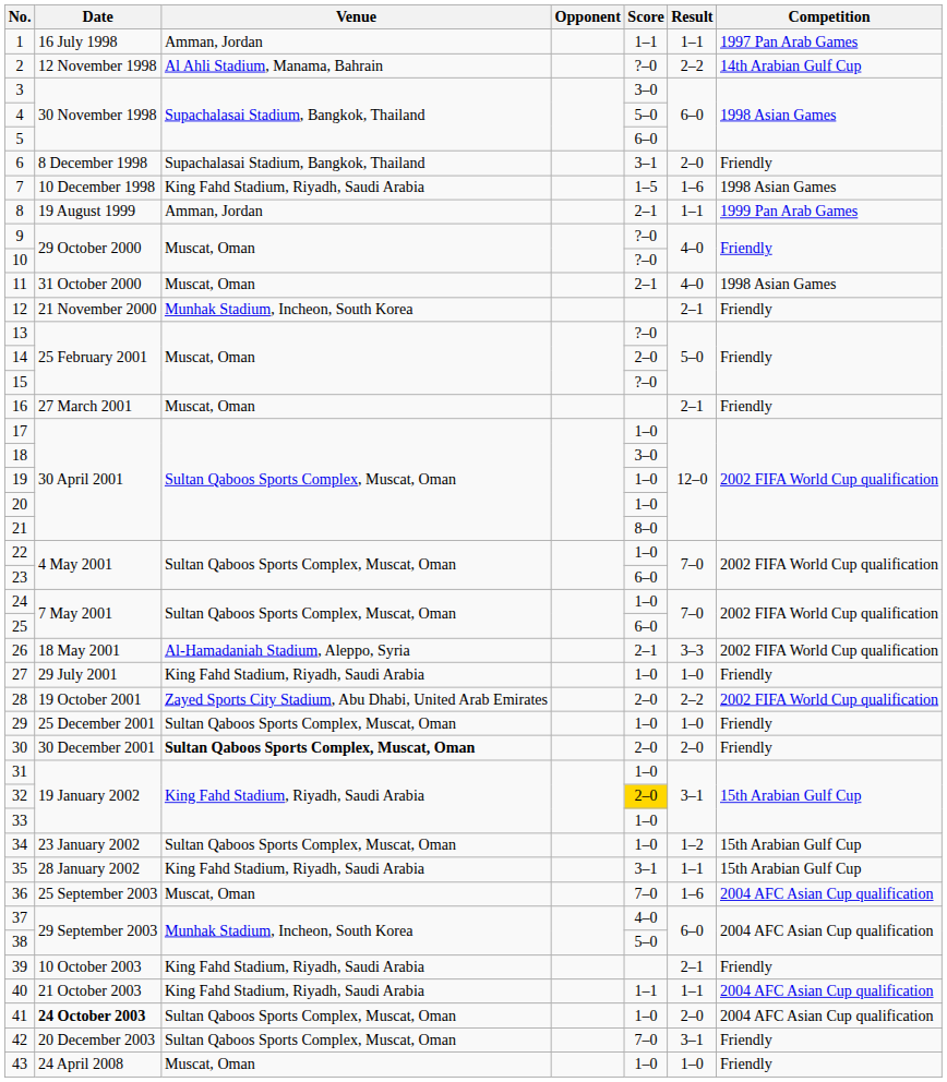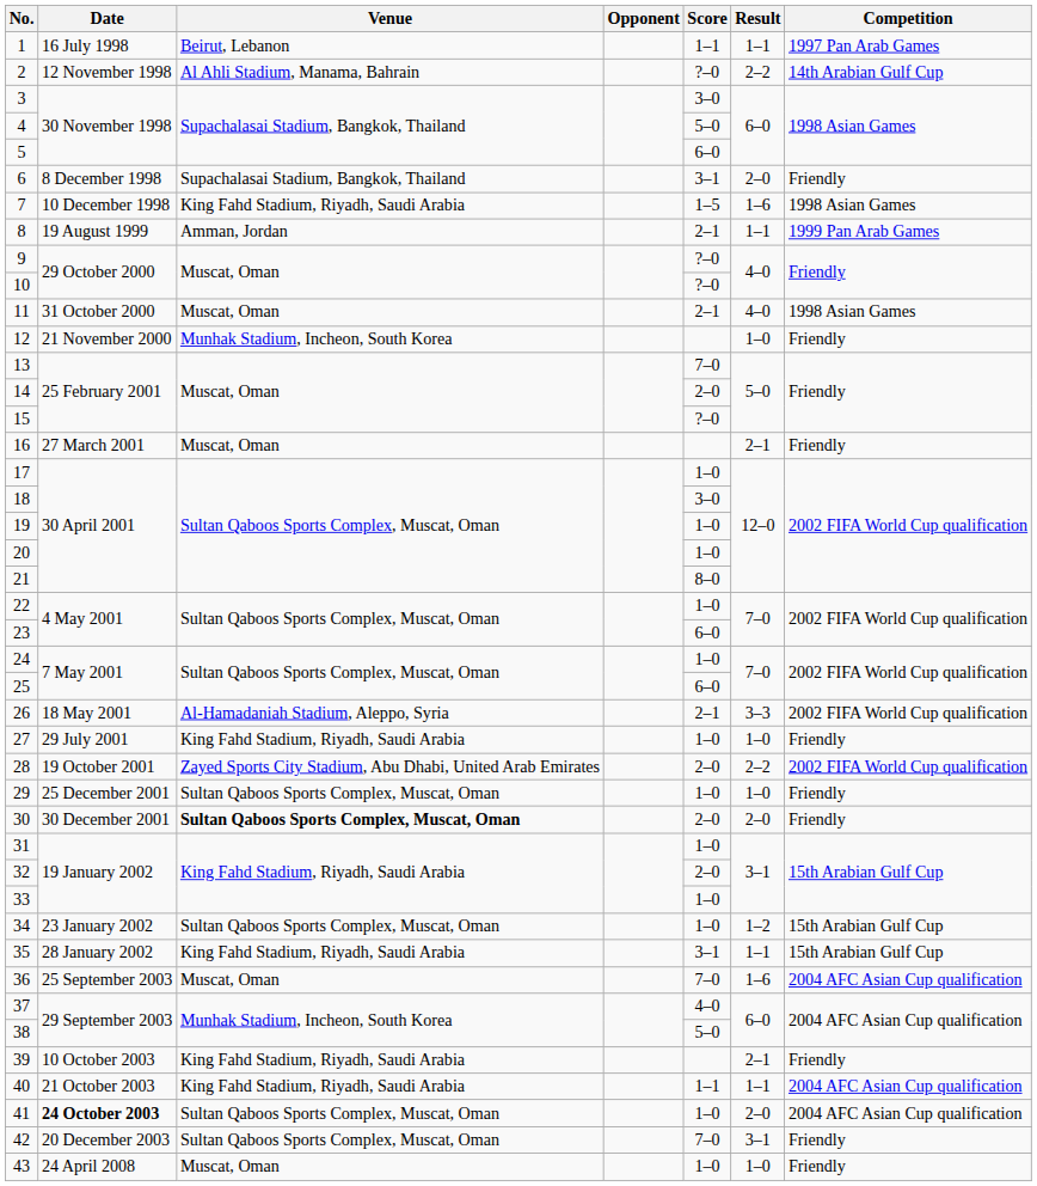1 | Venue: Amman, Jordan -> Beirut, Lebanon
12 | Result: 2–1 -> 1–0
13 | Score: ?–0 -> 7–0
32 | Score: gold background -> no background
